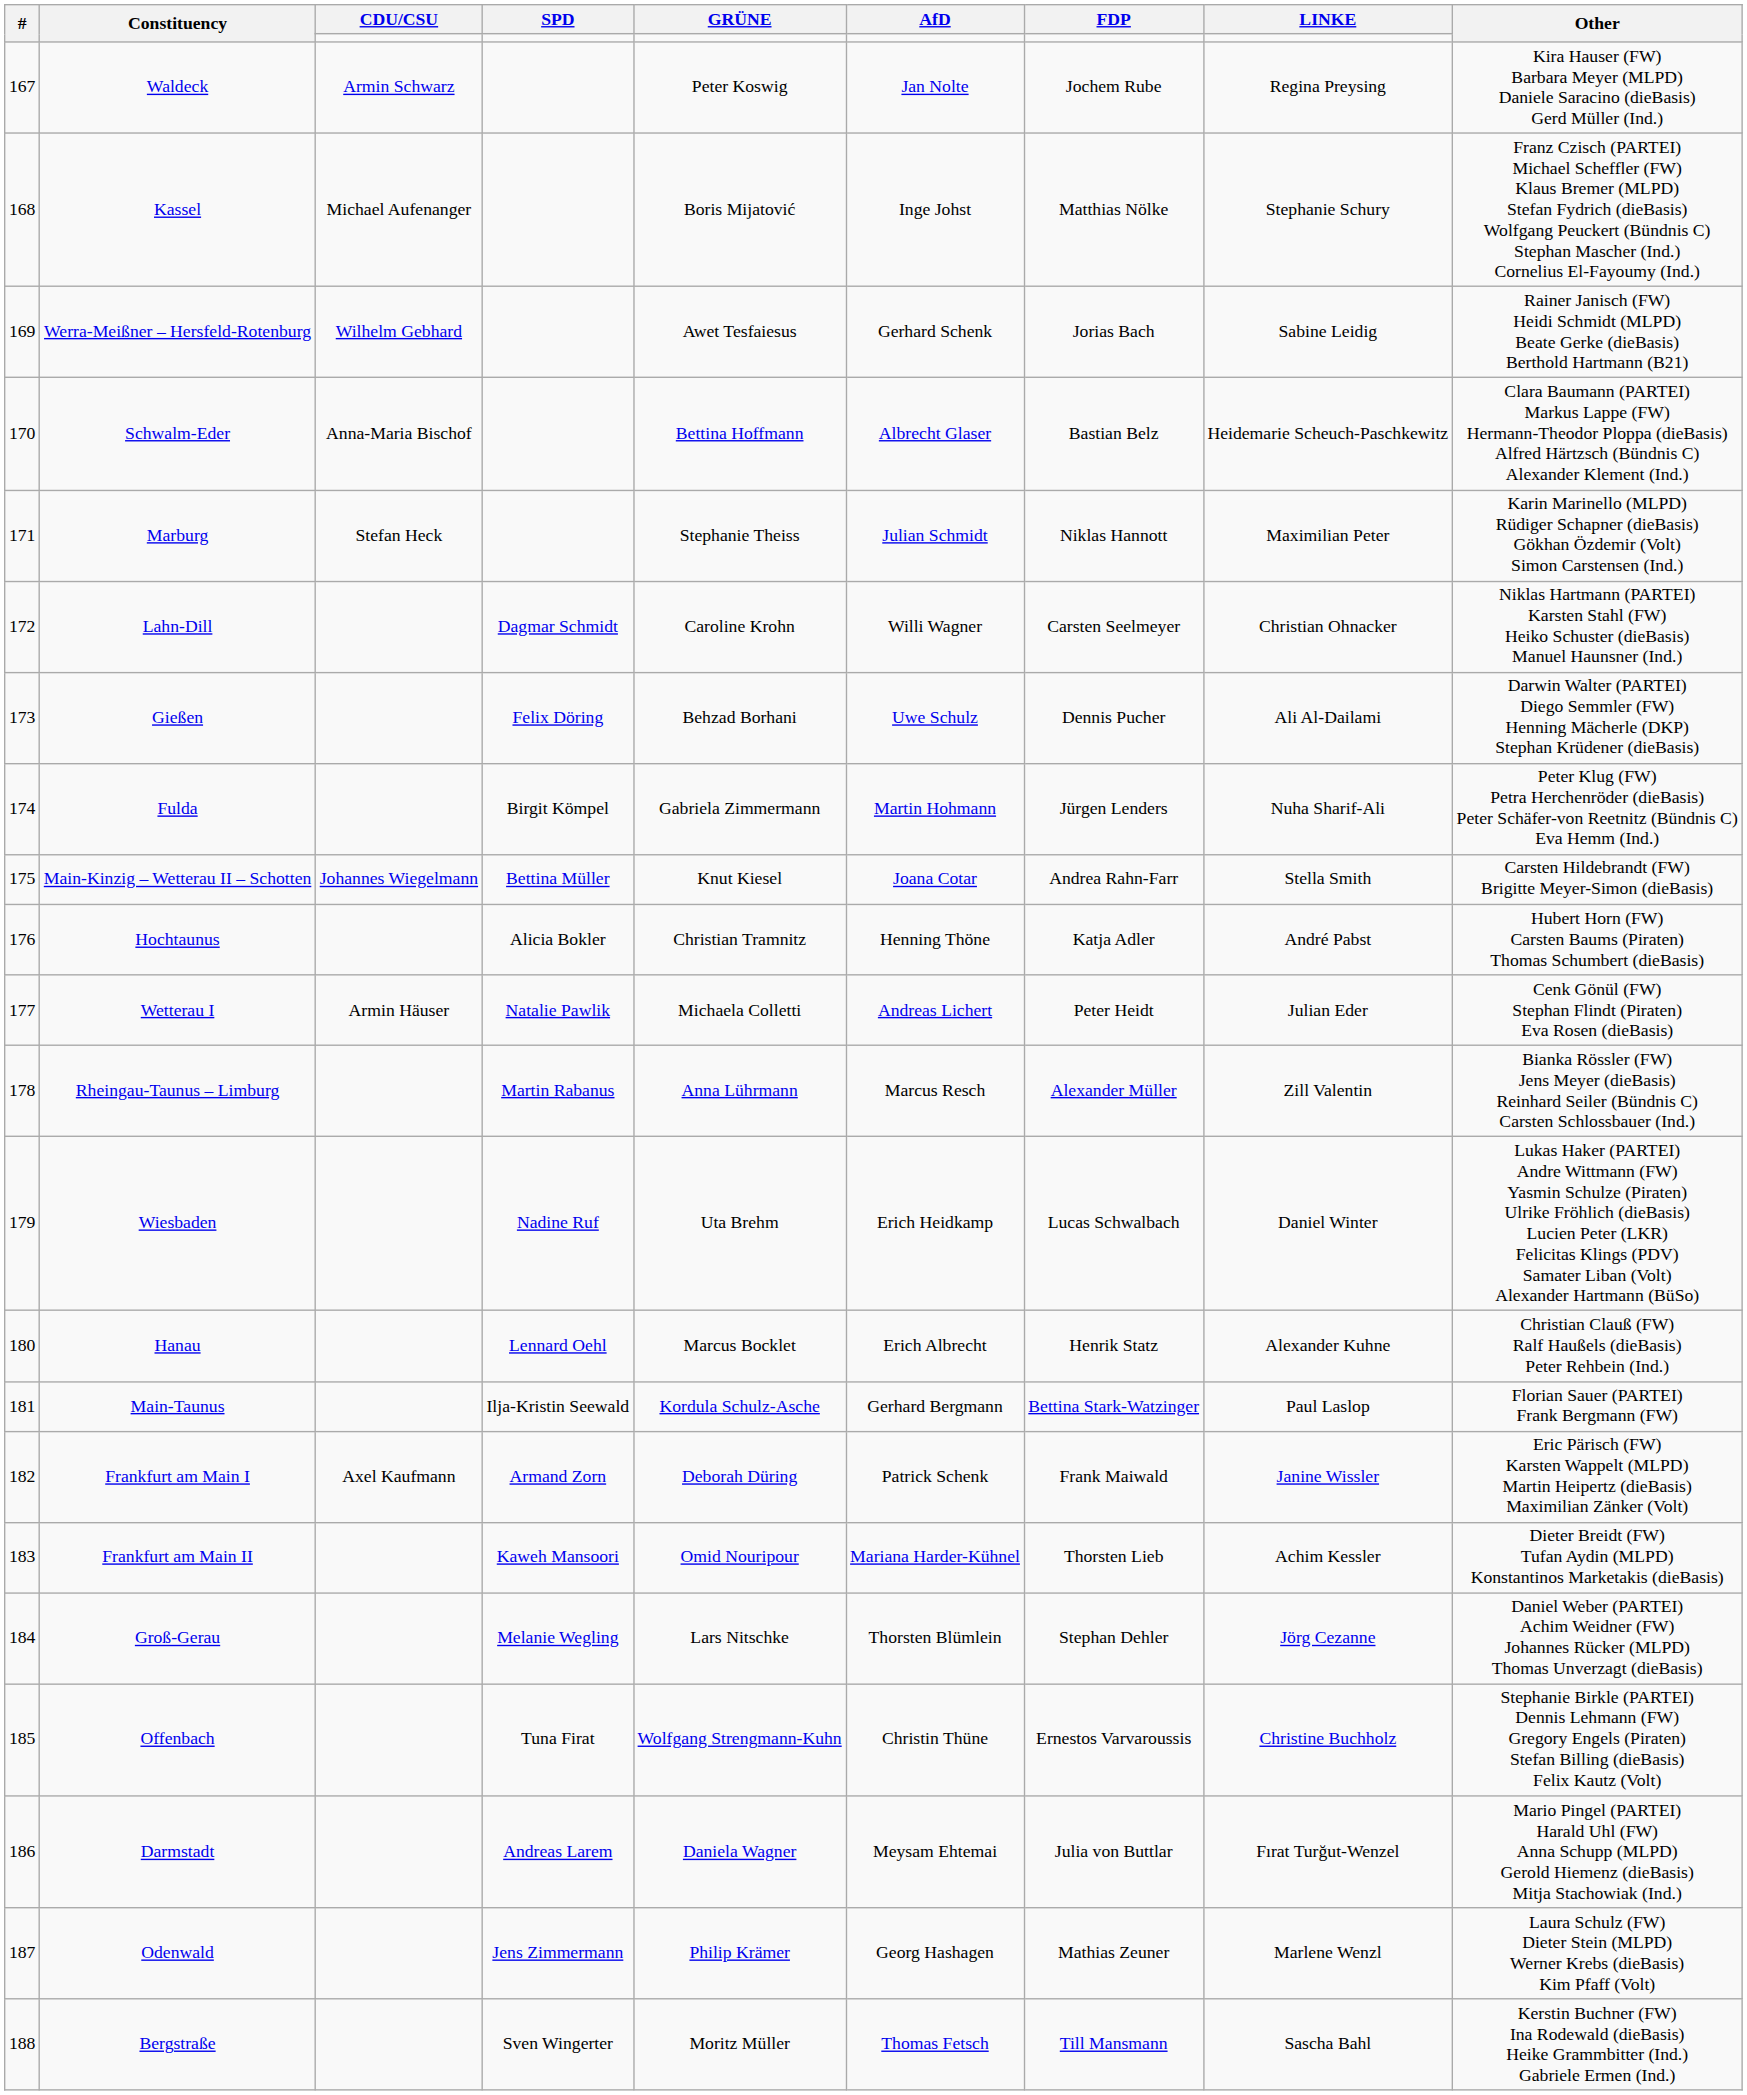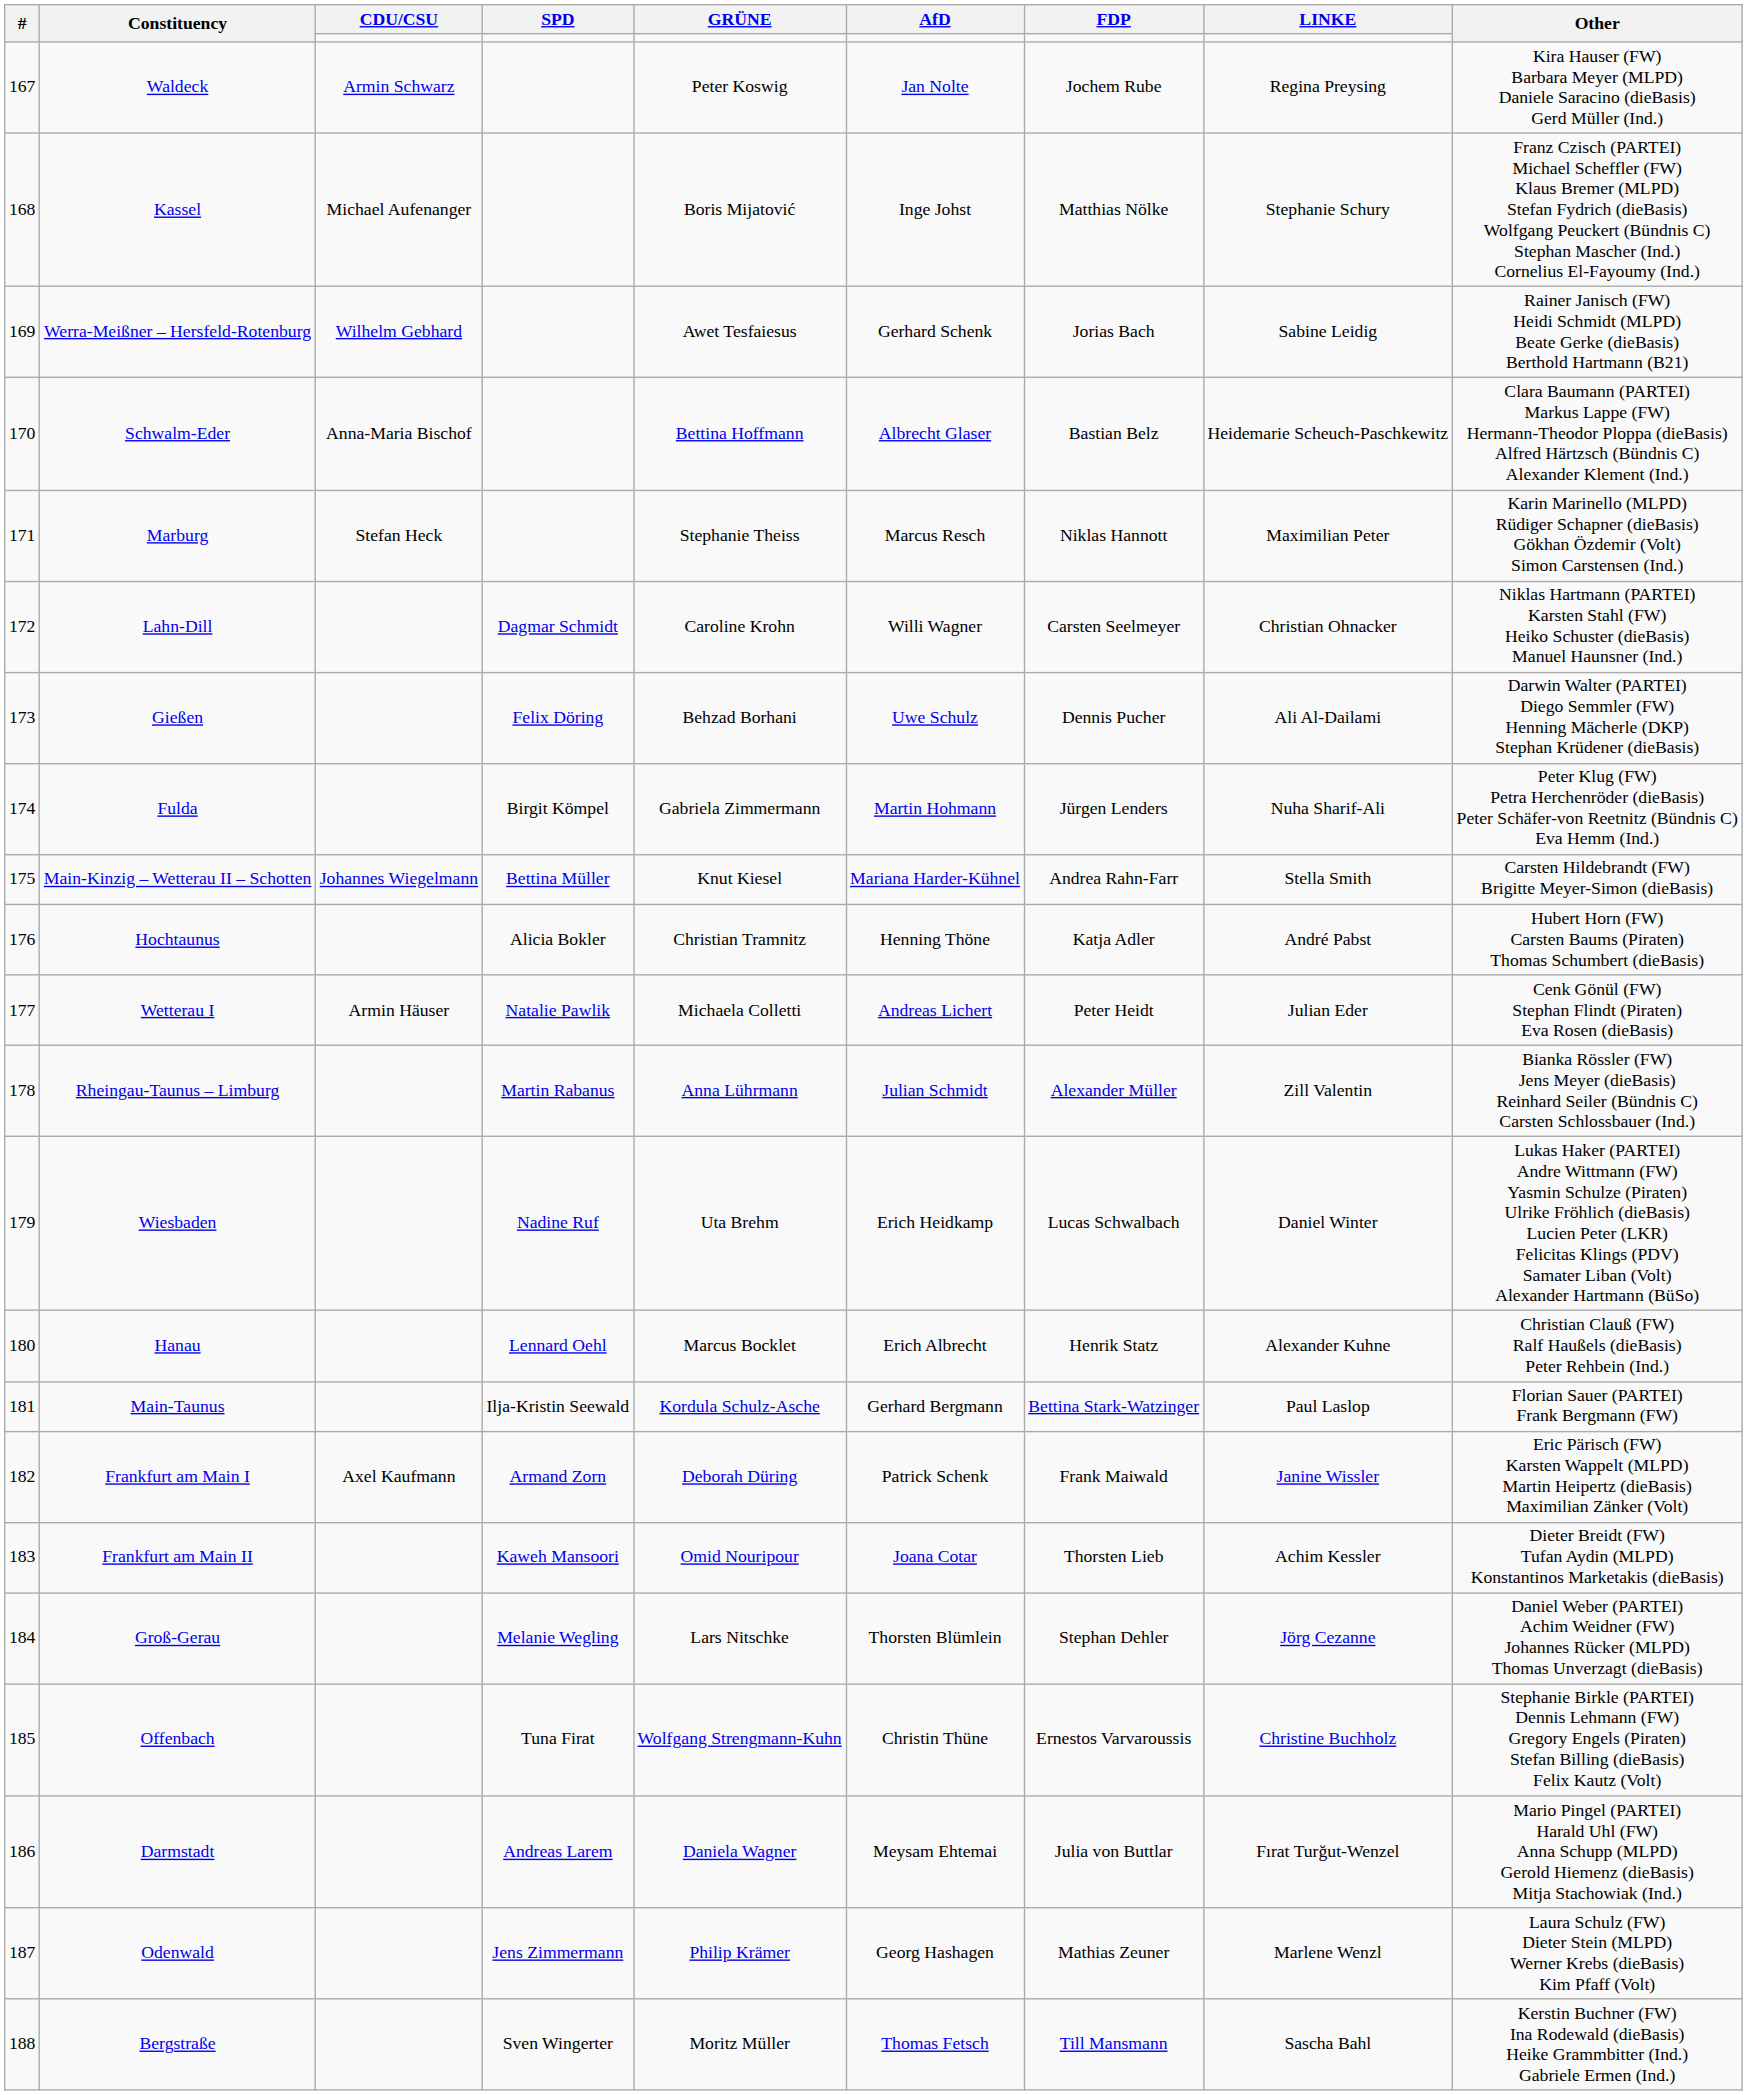Marburg | AfD: Julian Schmidt -> Marcus Resch
Main-Kinzig – Wetterau II – Schotten | AfD: Joana Cotar -> Mariana Harder-Kühnel
Rheingau-Taunus – Limburg | AfD: Marcus Resch -> Julian Schmidt
Frankfurt am Main II | AfD: Mariana Harder-Kühnel -> Joana Cotar
